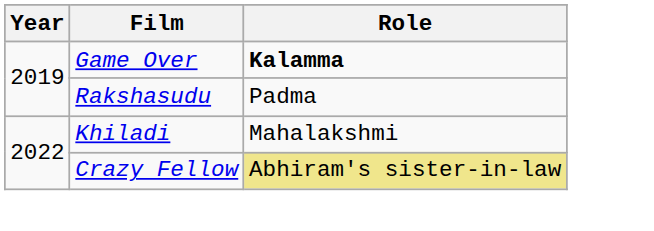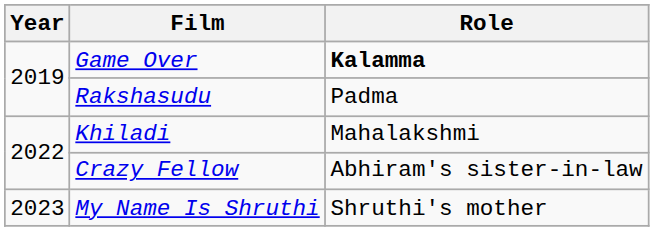Crazy Fellow | Role: khaki background -> no background
+ row: 2023 | My Name Is Shruthi | Shruthi's mother
